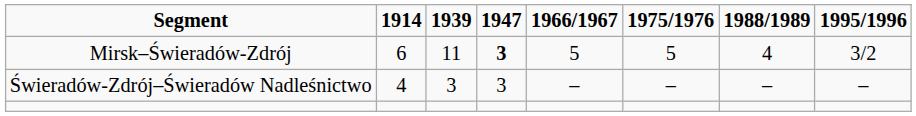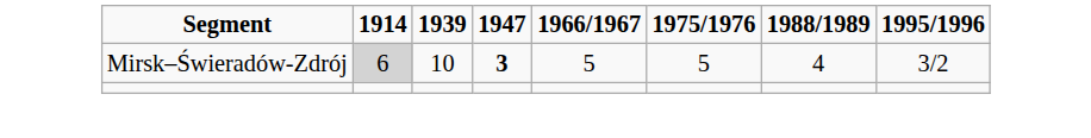Mirsk–Świeradów-Zdrój | 1914: no background -> lightgrey background
Mirsk–Świeradów-Zdrój | 1939: 11 -> 10
- row: Świeradów-Zdrój–Świeradów Nadleśnictwo | 4 | 3 | 3 | – | – | – | –
